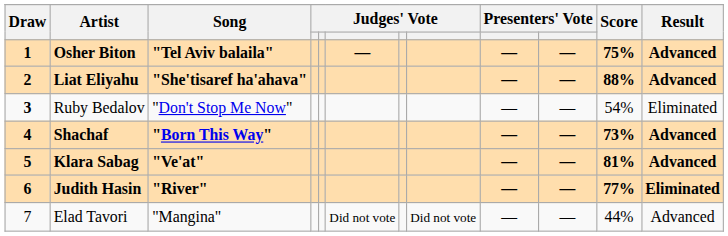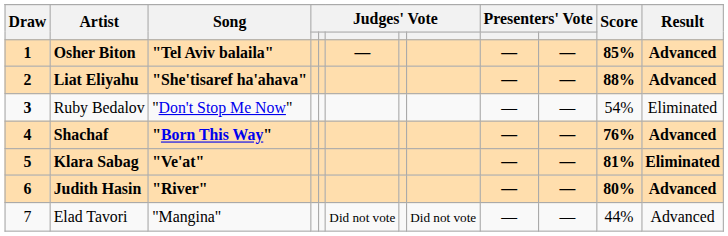Osher Biton | Score: 75% -> 85%
Shachaf | Score: 73% -> 76%
Klara Sabag | Result: Advanced -> Eliminated
Judith Hasin | Score: 77% -> 80%
Judith Hasin | Result: Eliminated -> Advanced
